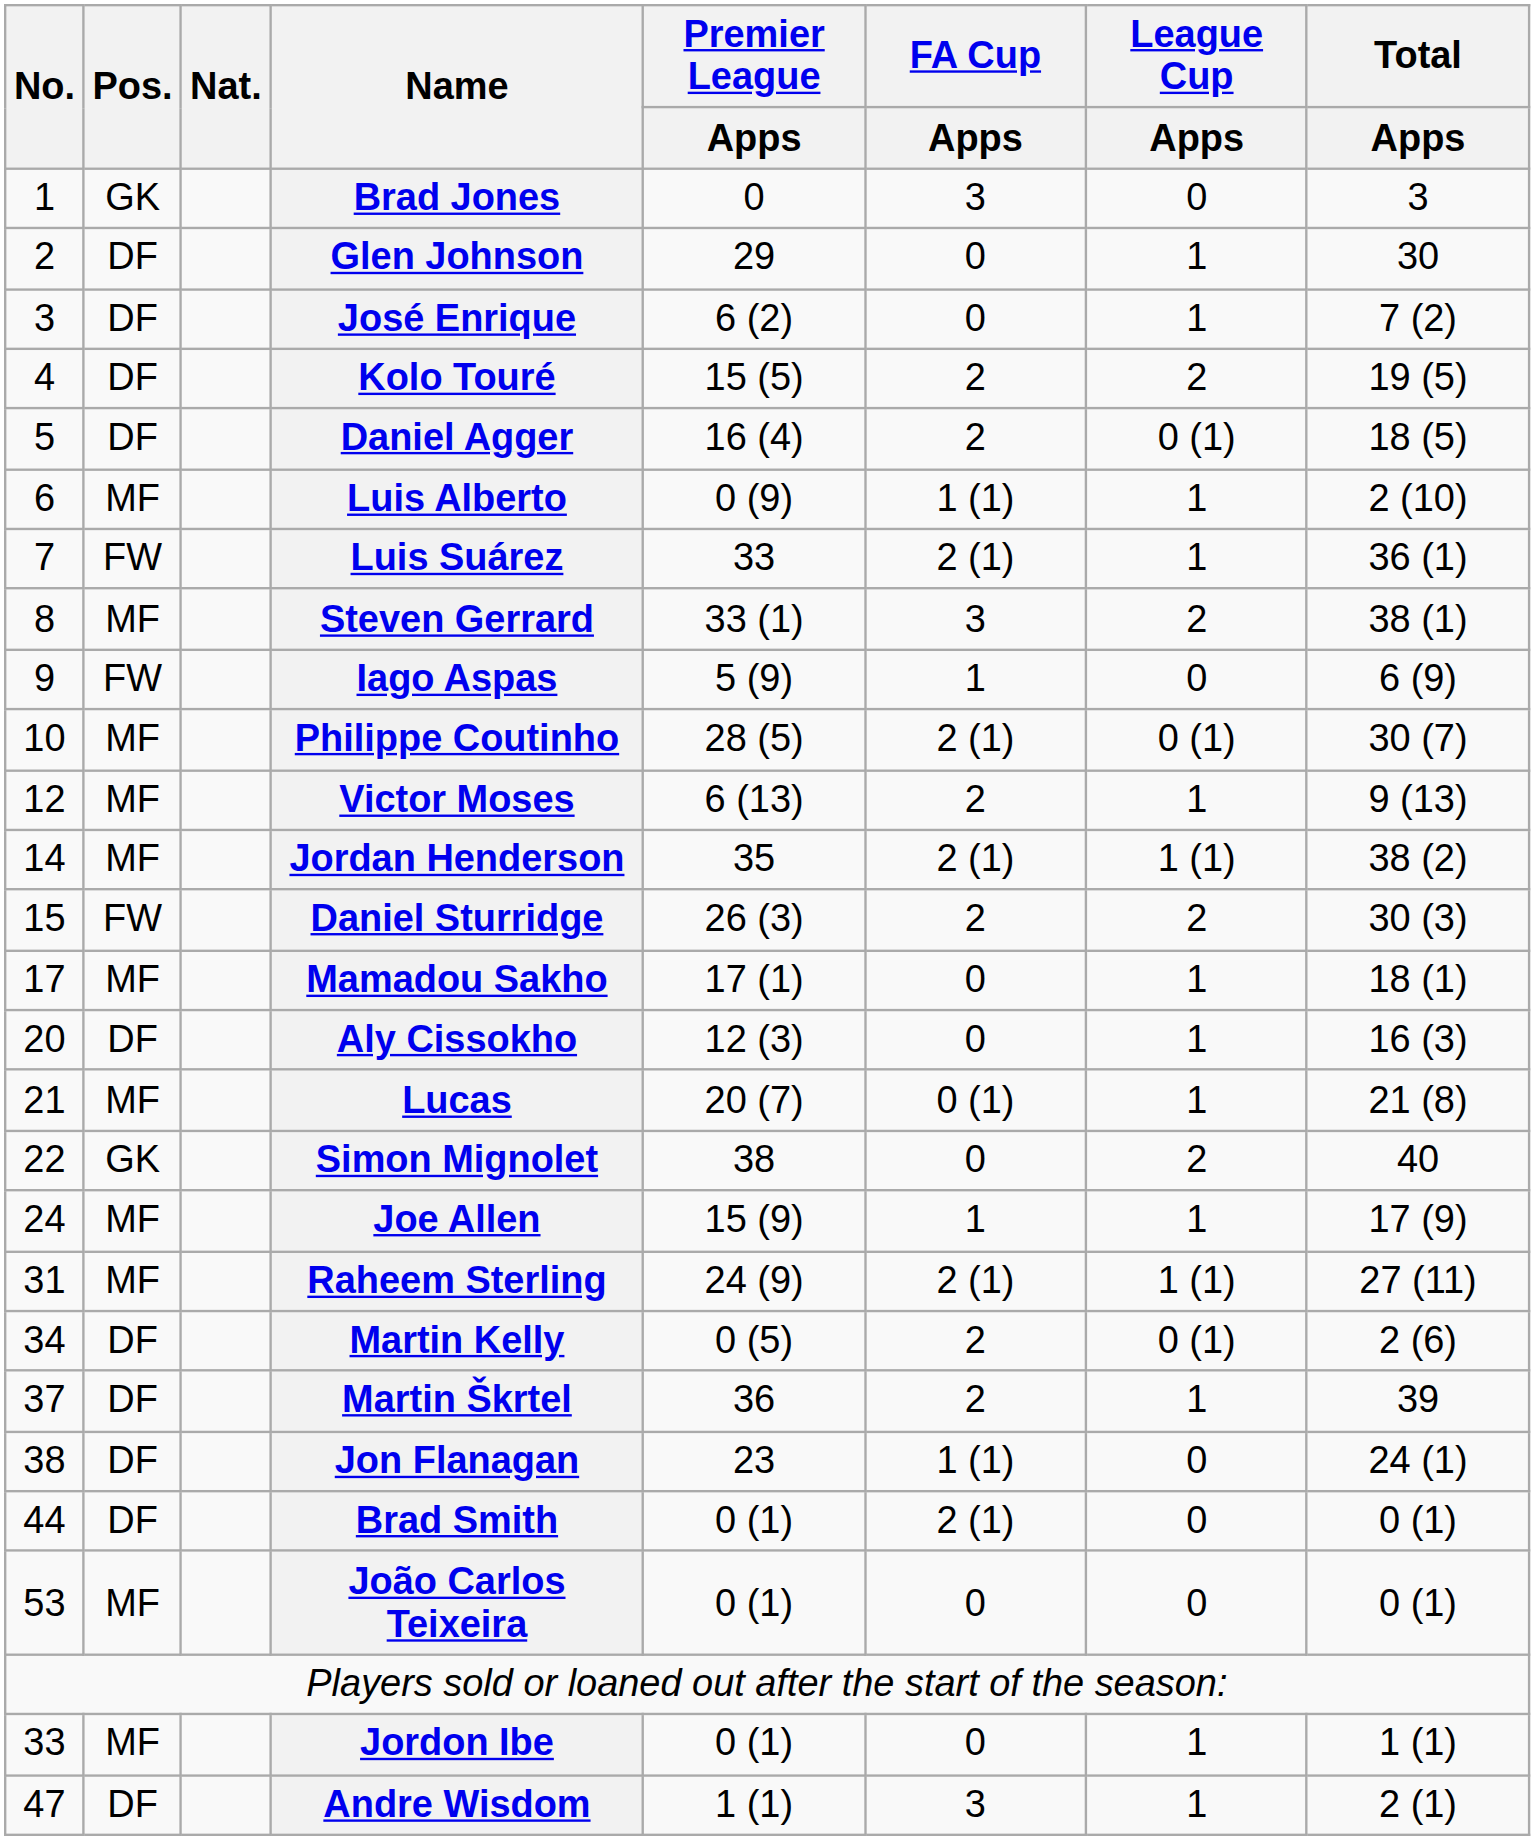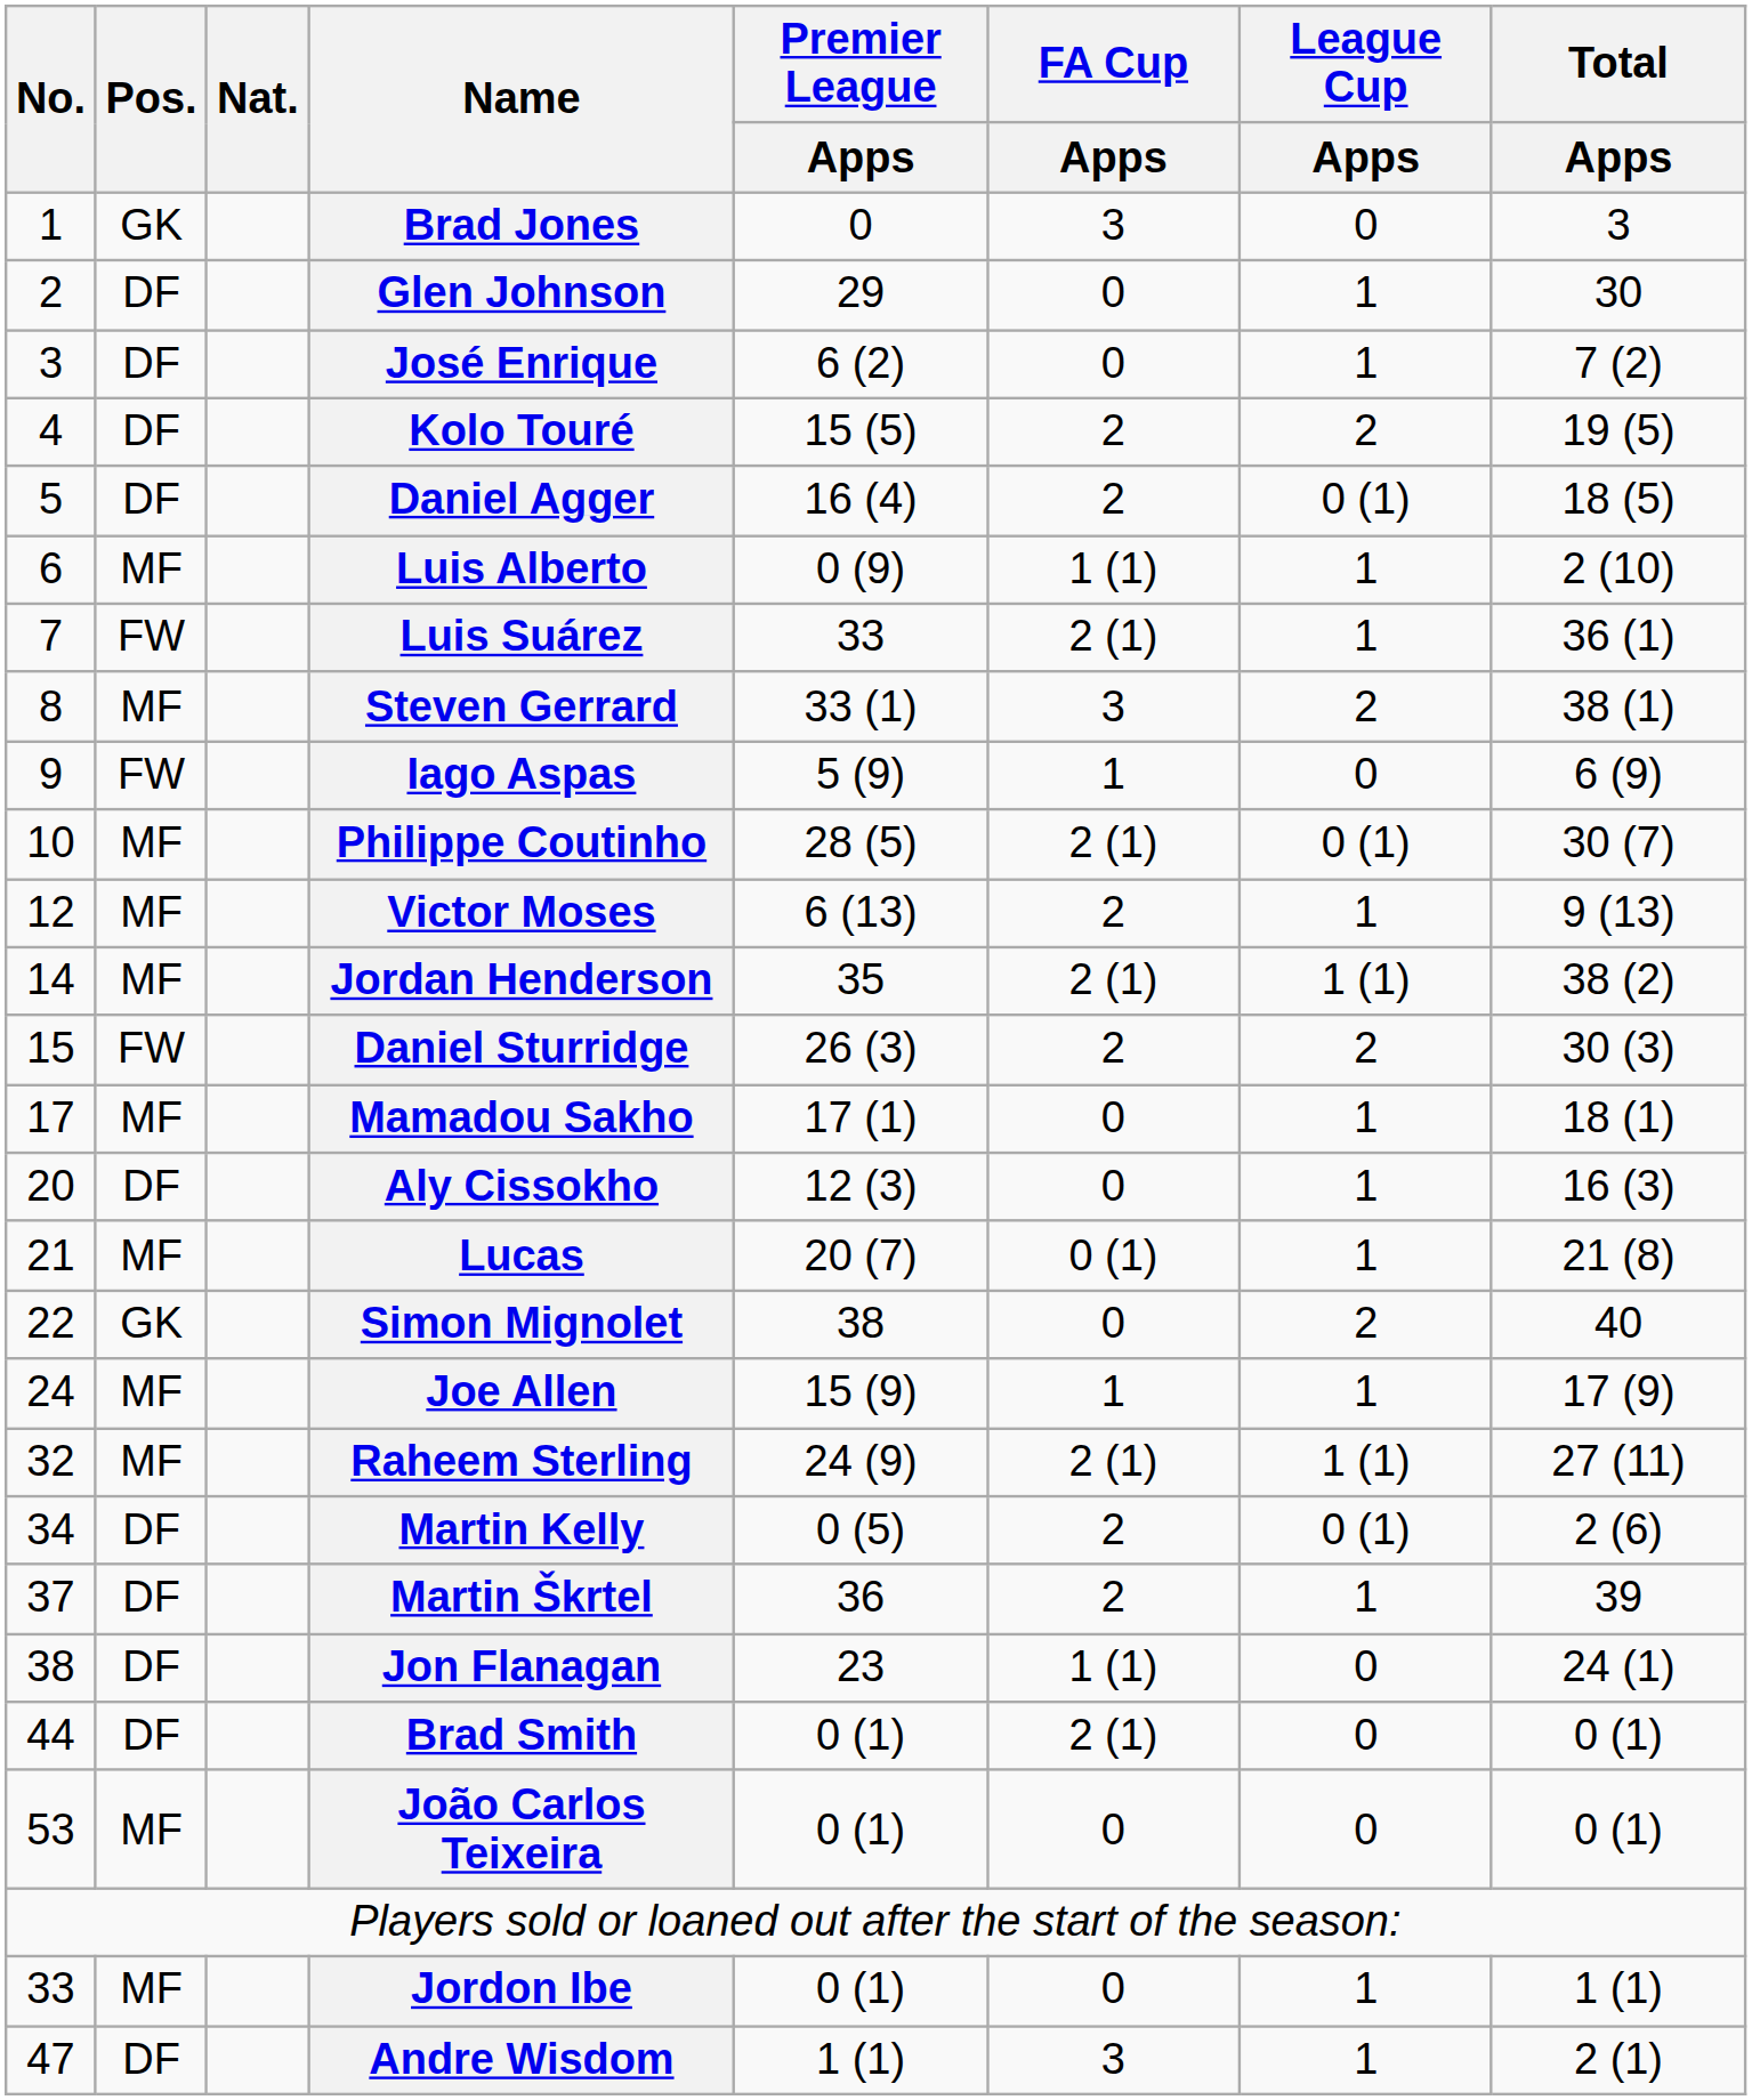Raheem Sterling | No.: 31 -> 32
